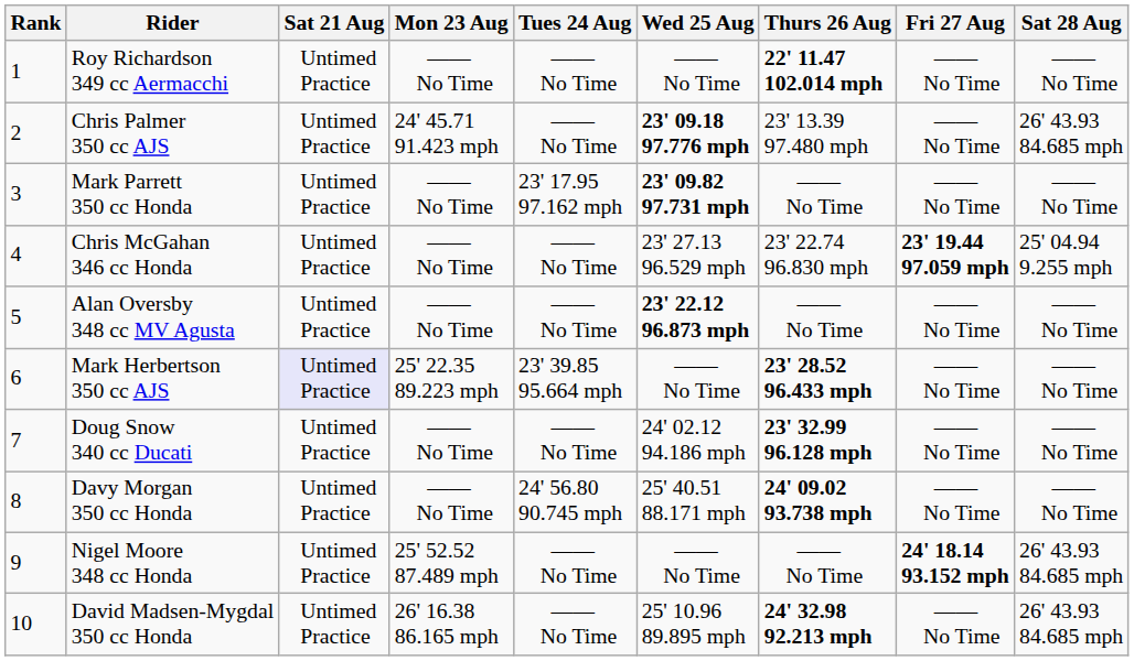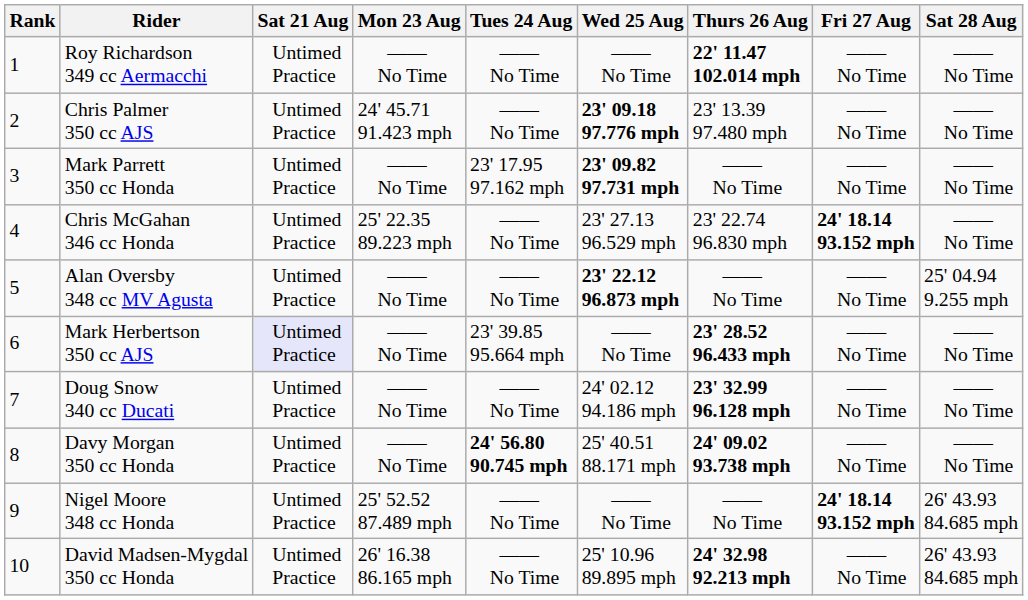Chris Palmer 350 cc AJS | Sat 28 Aug: 26' 43.93 84.685 mph -> —— No Time
Chris McGahan 346 cc Honda | Mon 23 Aug: —— No Time -> 25' 22.35 89.223 mph
Chris McGahan 346 cc Honda | Fri 27 Aug: 23' 19.44 97.059 mph -> 24' 18.14 93.152 mph
Chris McGahan 346 cc Honda | Sat 28 Aug: 25' 04.94 9.255 mph -> —— No Time
Alan Oversby 348 cc MV Agusta | Sat 28 Aug: —— No Time -> 25' 04.94 9.255 mph
Mark Herbertson 350 cc AJS | Mon 23 Aug: 25' 22.35 89.223 mph -> —— No Time
Davy Morgan 350 cc Honda | Tues 24 Aug: normal -> bold
